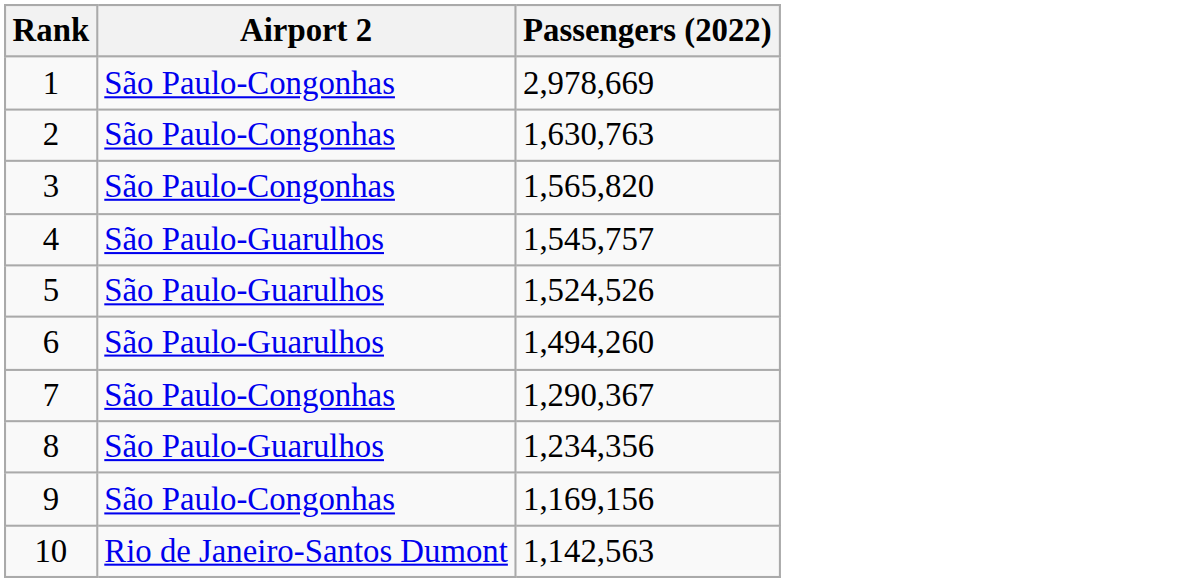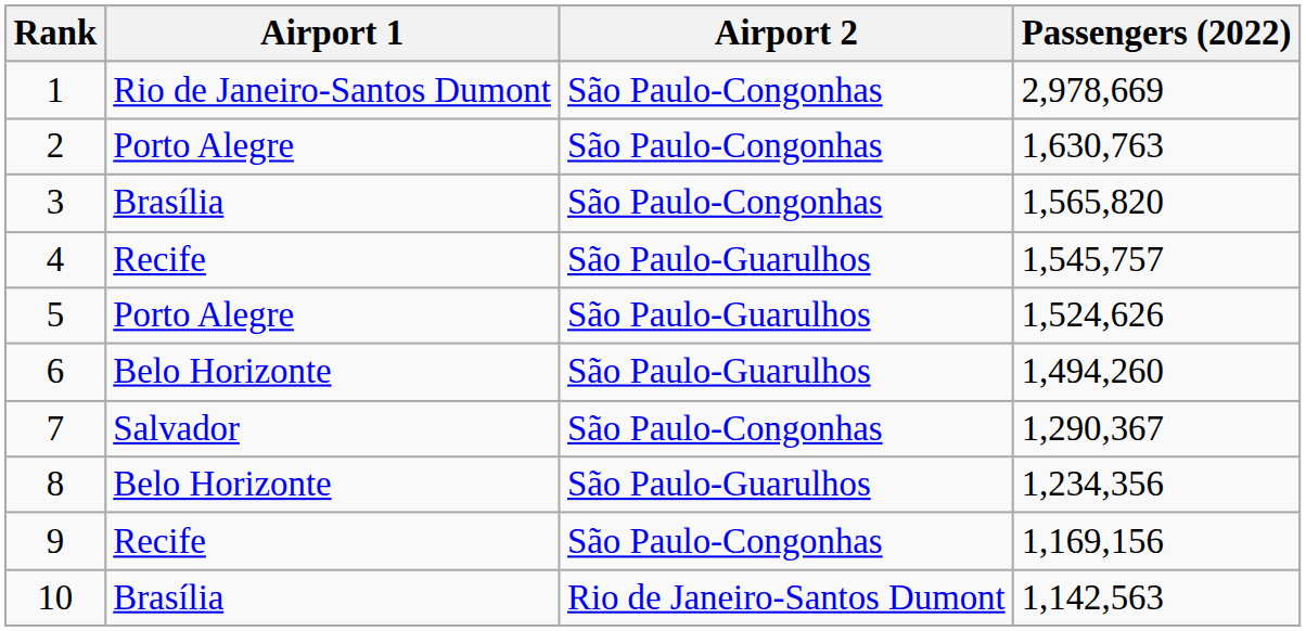+ column: Airport 1 | Rio de Janeiro-Santos Dumont | Porto Alegre | Brasília | Recife | Porto Alegre | Belo Horizonte | Salvador | Belo Horizonte | Recife | Brasília
5 | Passengers (2022): 1,524,526 -> 1,524,626
